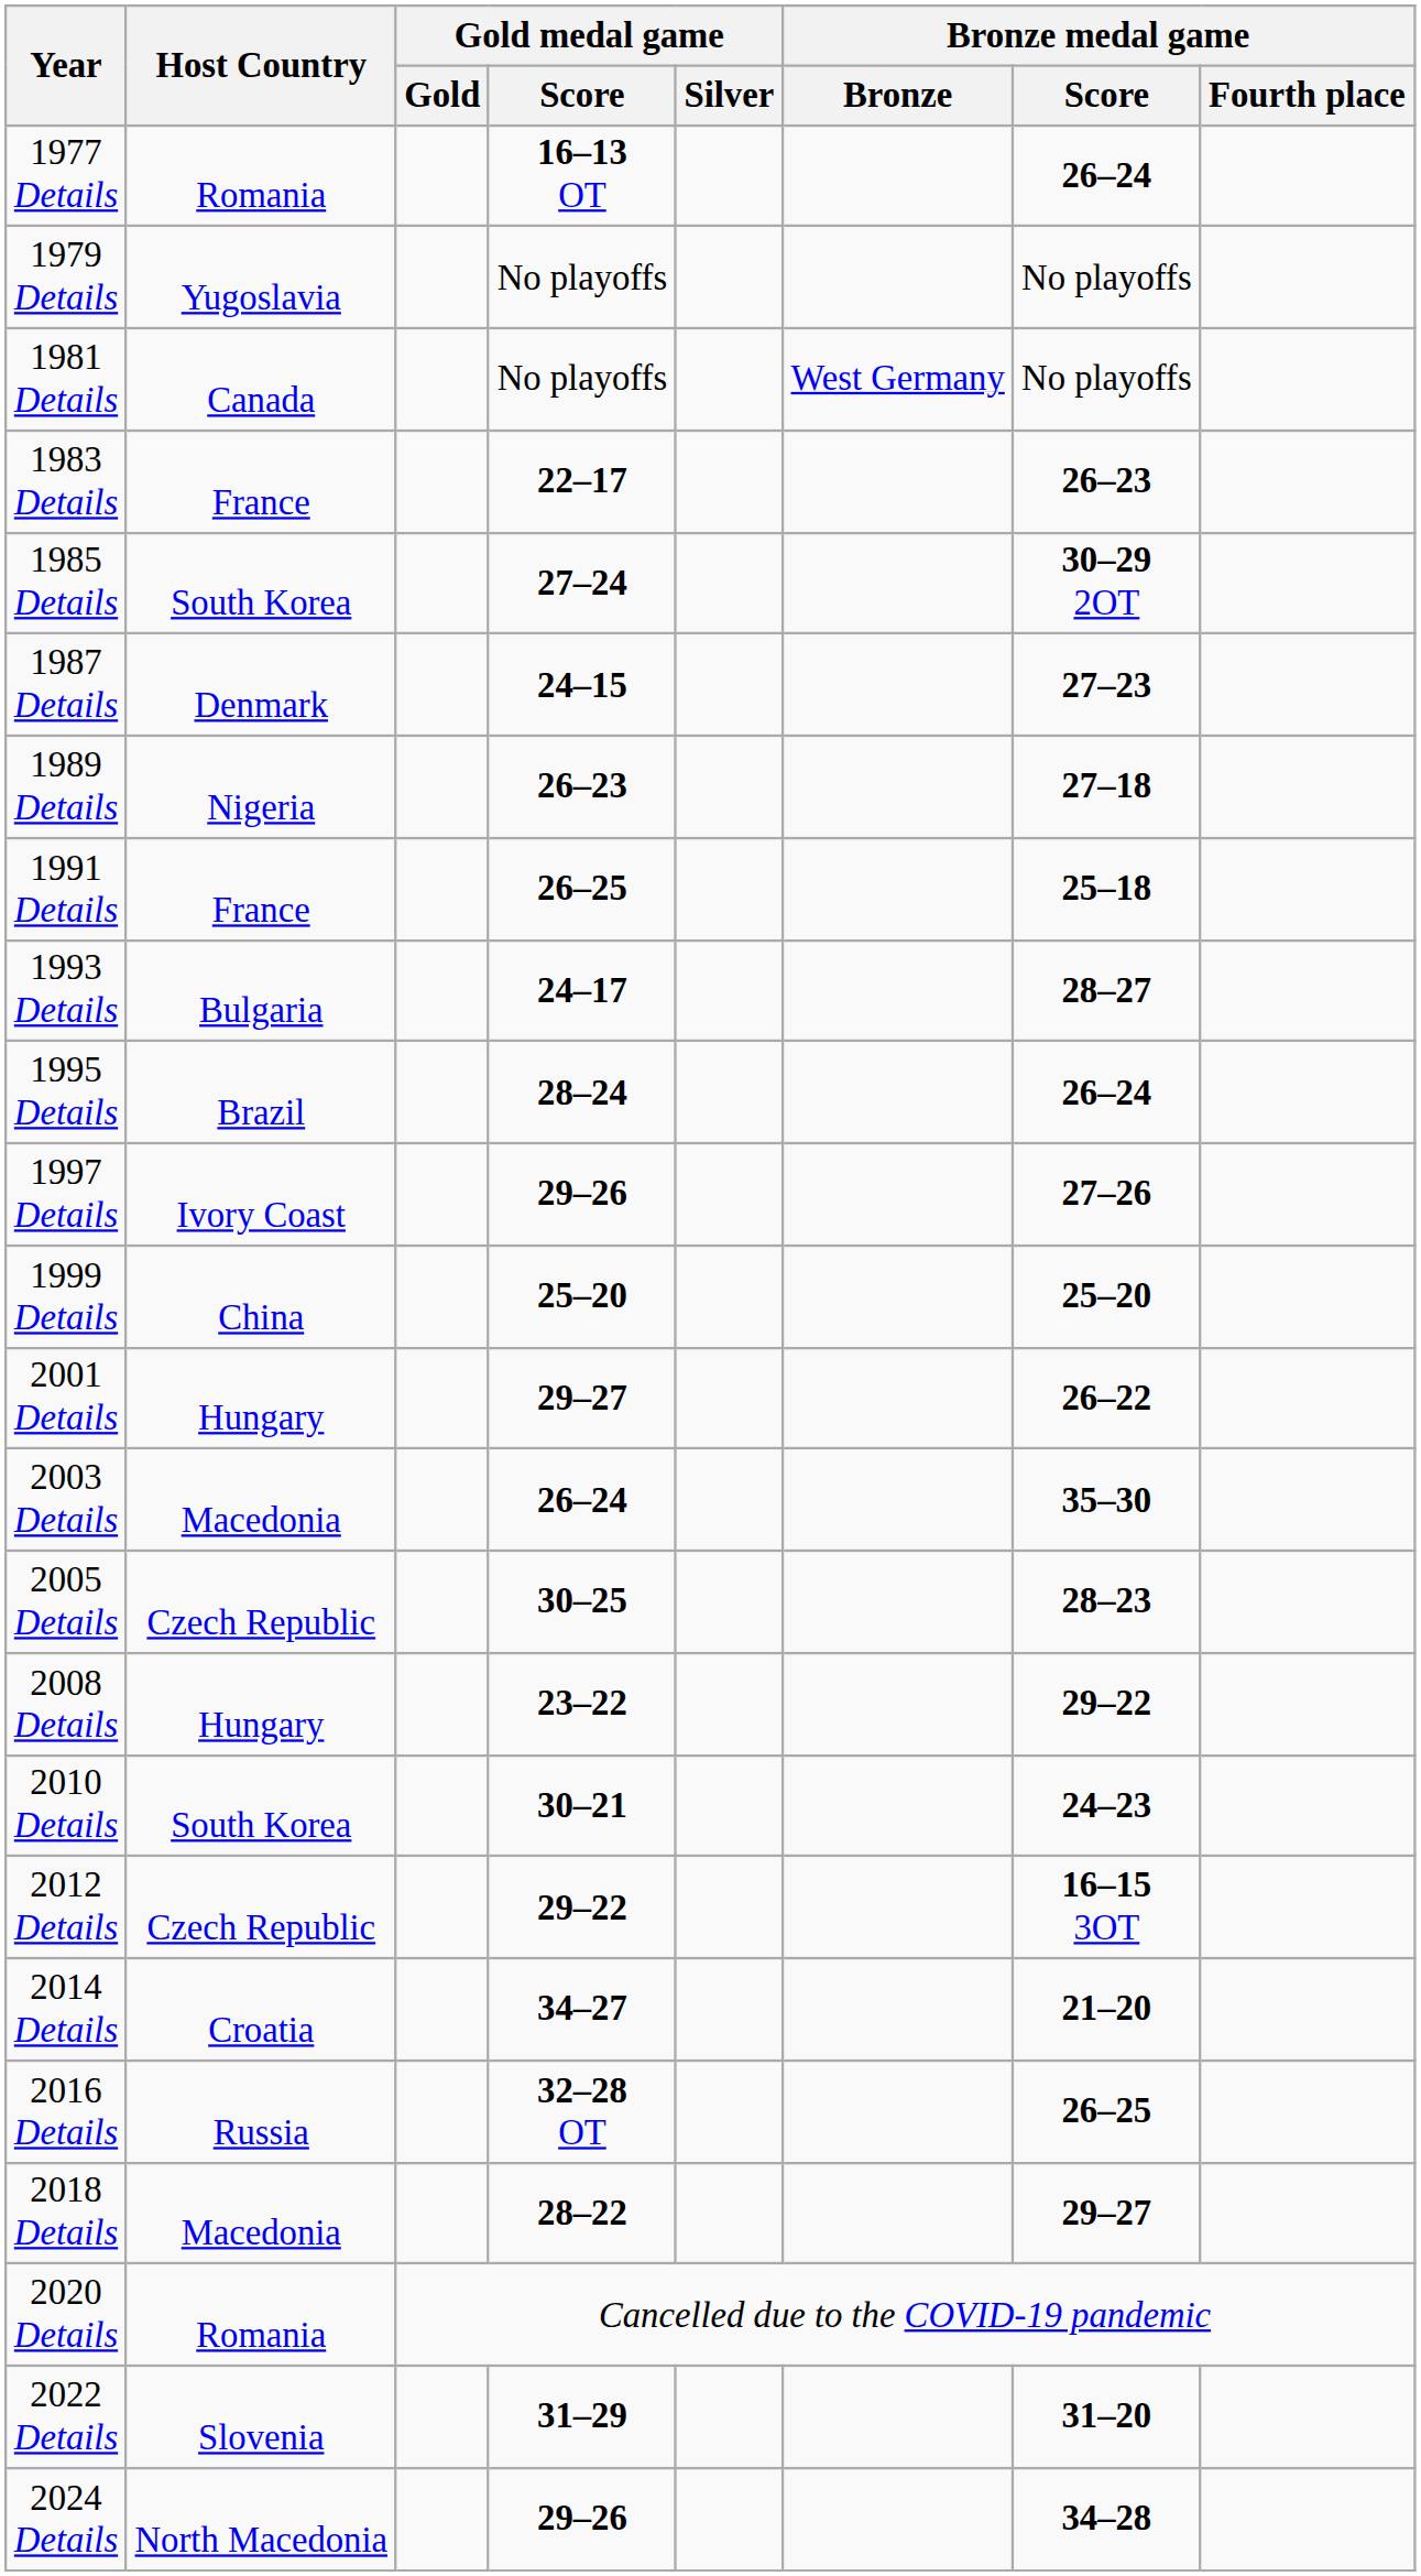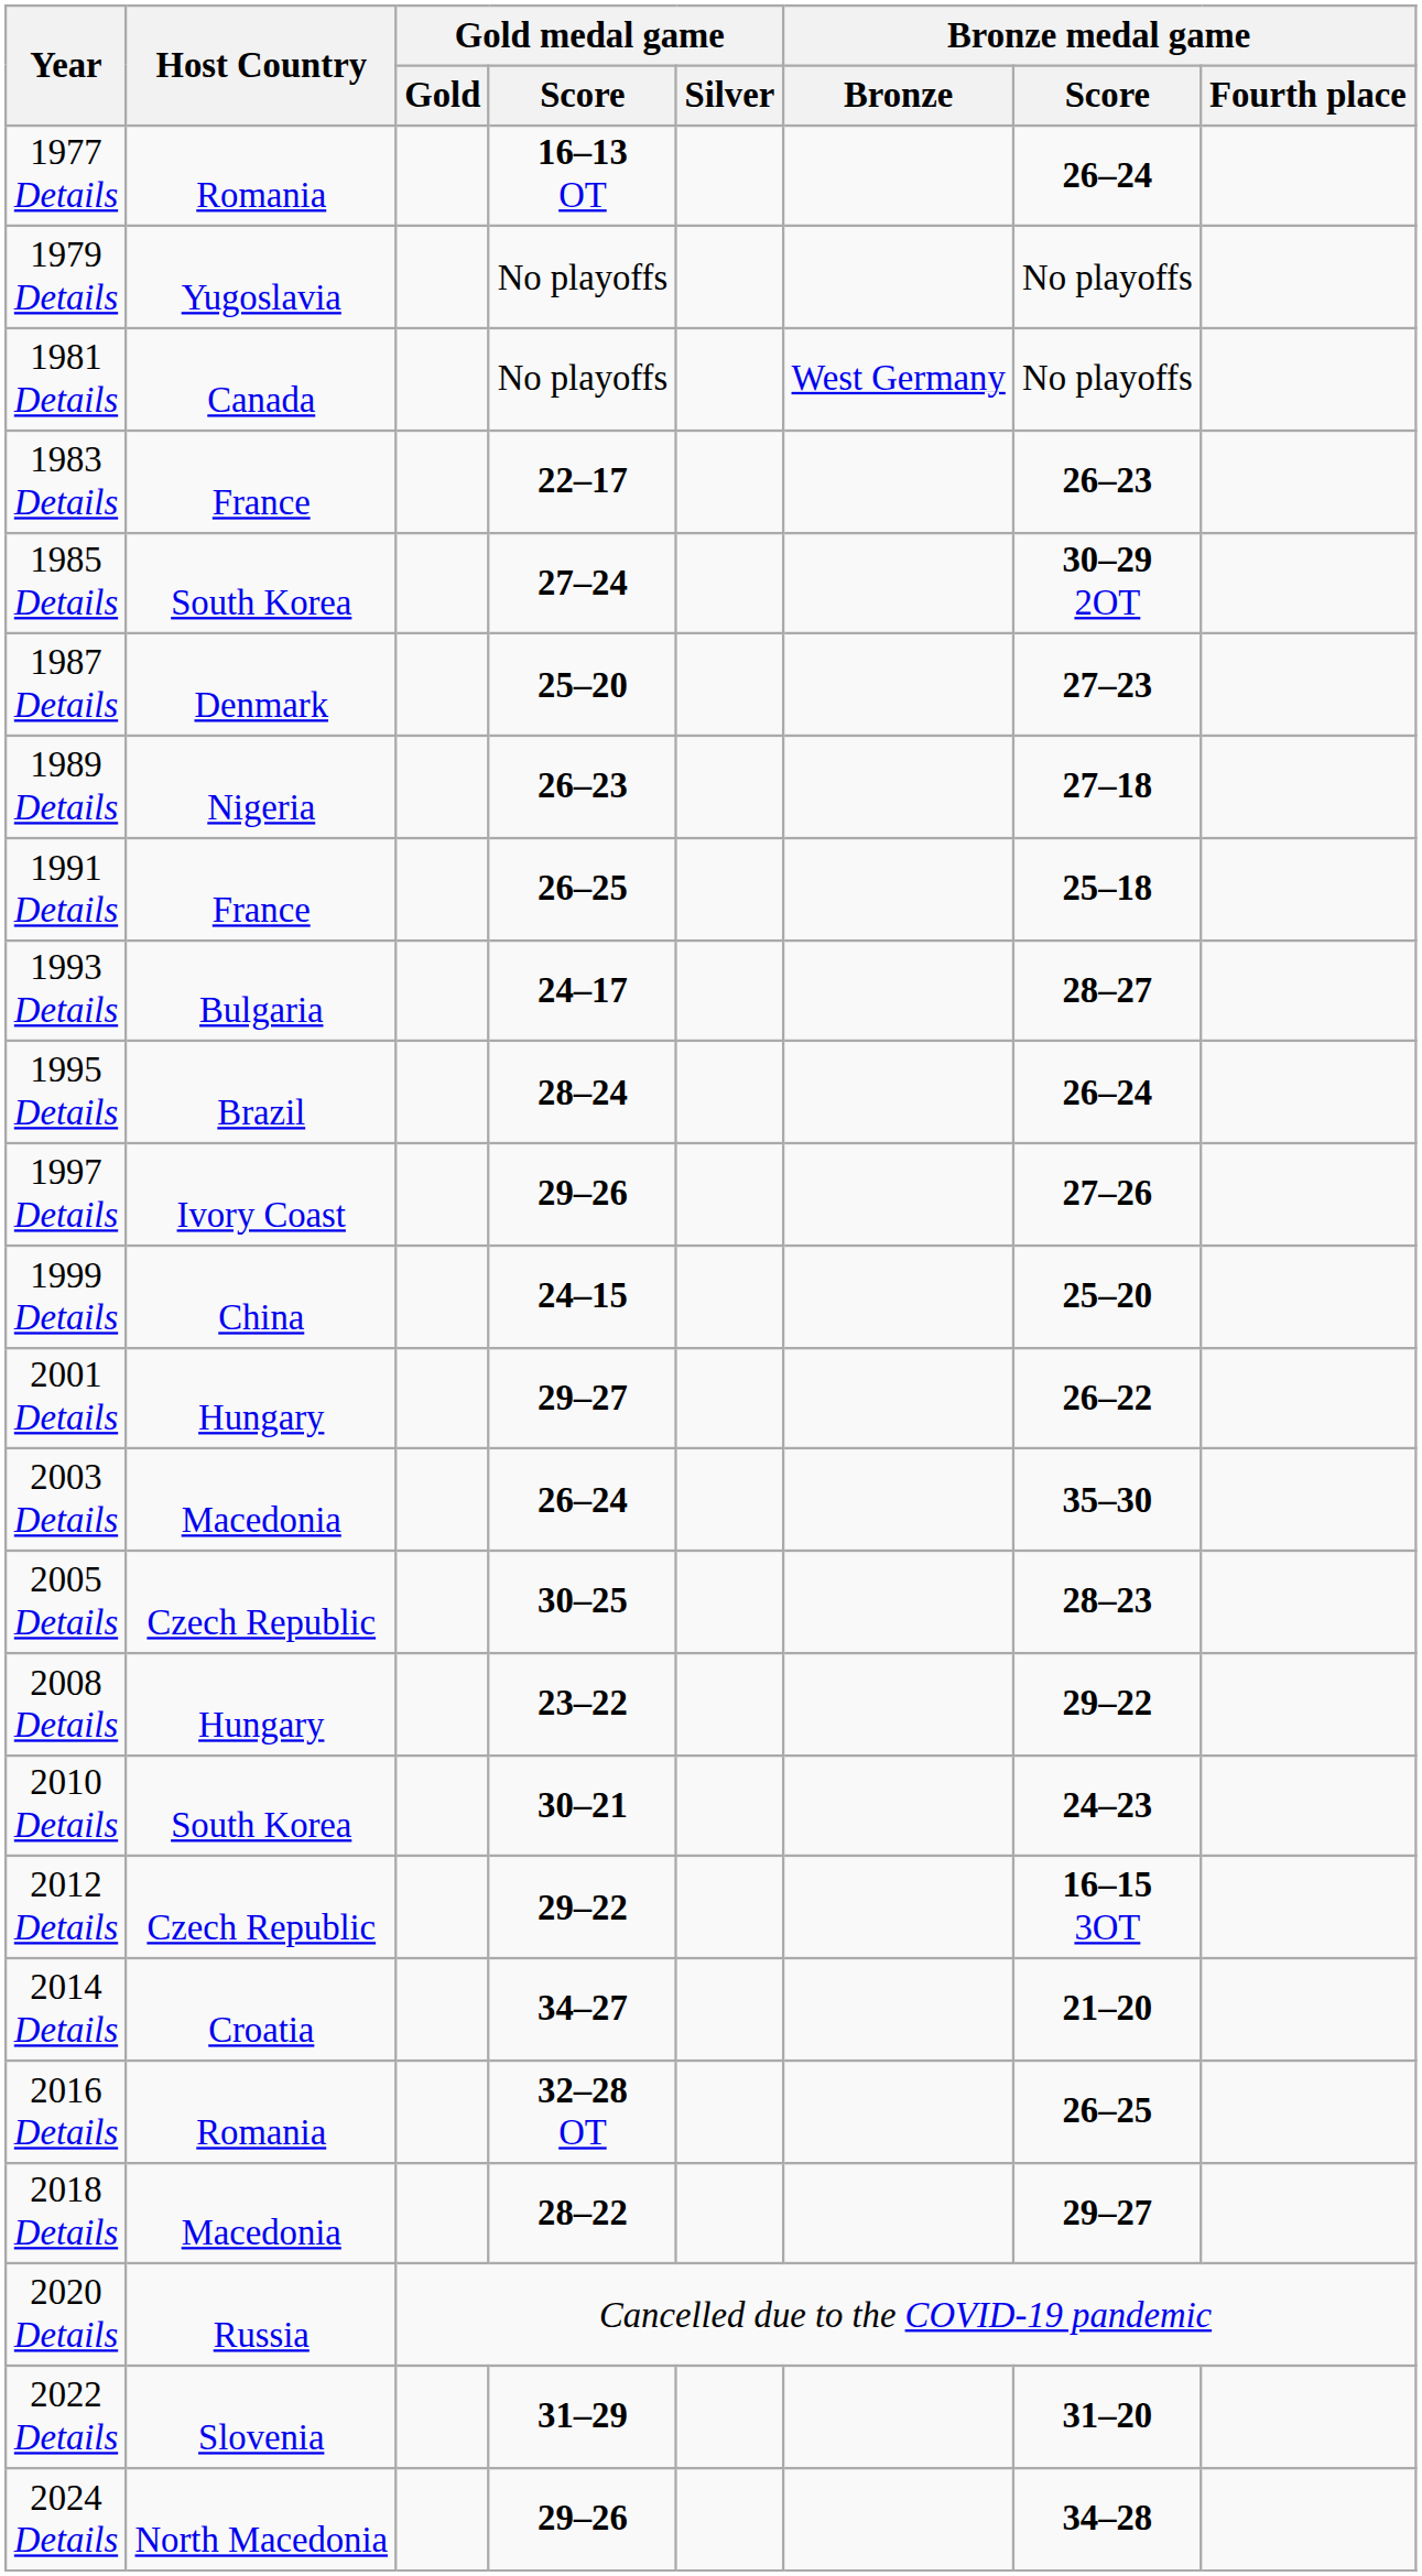1987 Details | Gold medal game / Score: 24–15 -> 25–20
1999 Details | Gold medal game / Score: 25–20 -> 24–15
2016 Details | Host Country: Russia -> Romania
2020 Details | Host Country: Romania -> Russia
